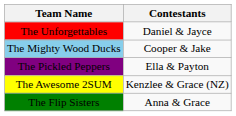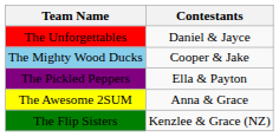The Awesome 2SUM | Contestants: Kenzlee & Grace (NZ) -> Anna & Grace
The Flip Sisters | Contestants: Anna & Grace -> Kenzlee & Grace (NZ)
